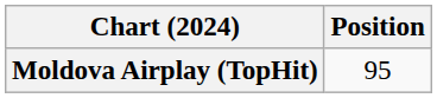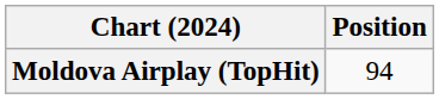Moldova Airplay (TopHit) | Position: 95 -> 94
